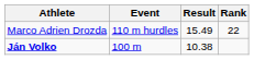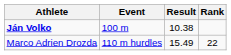rows swapped: Ján Volko <-> Marco Adrien Drozda
